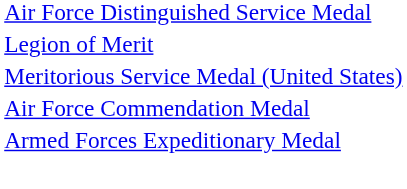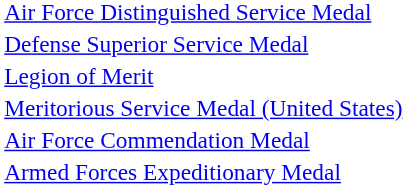+ row: Defense Superior Service Medal
